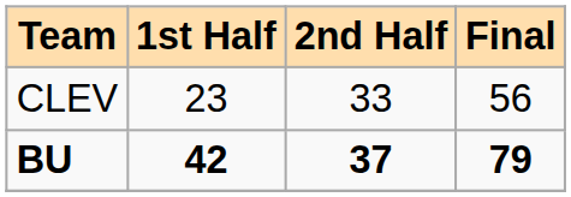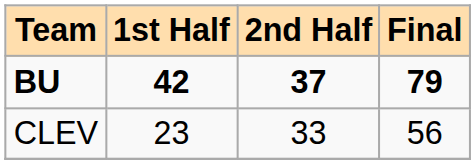rows swapped: CLEV <-> BU
